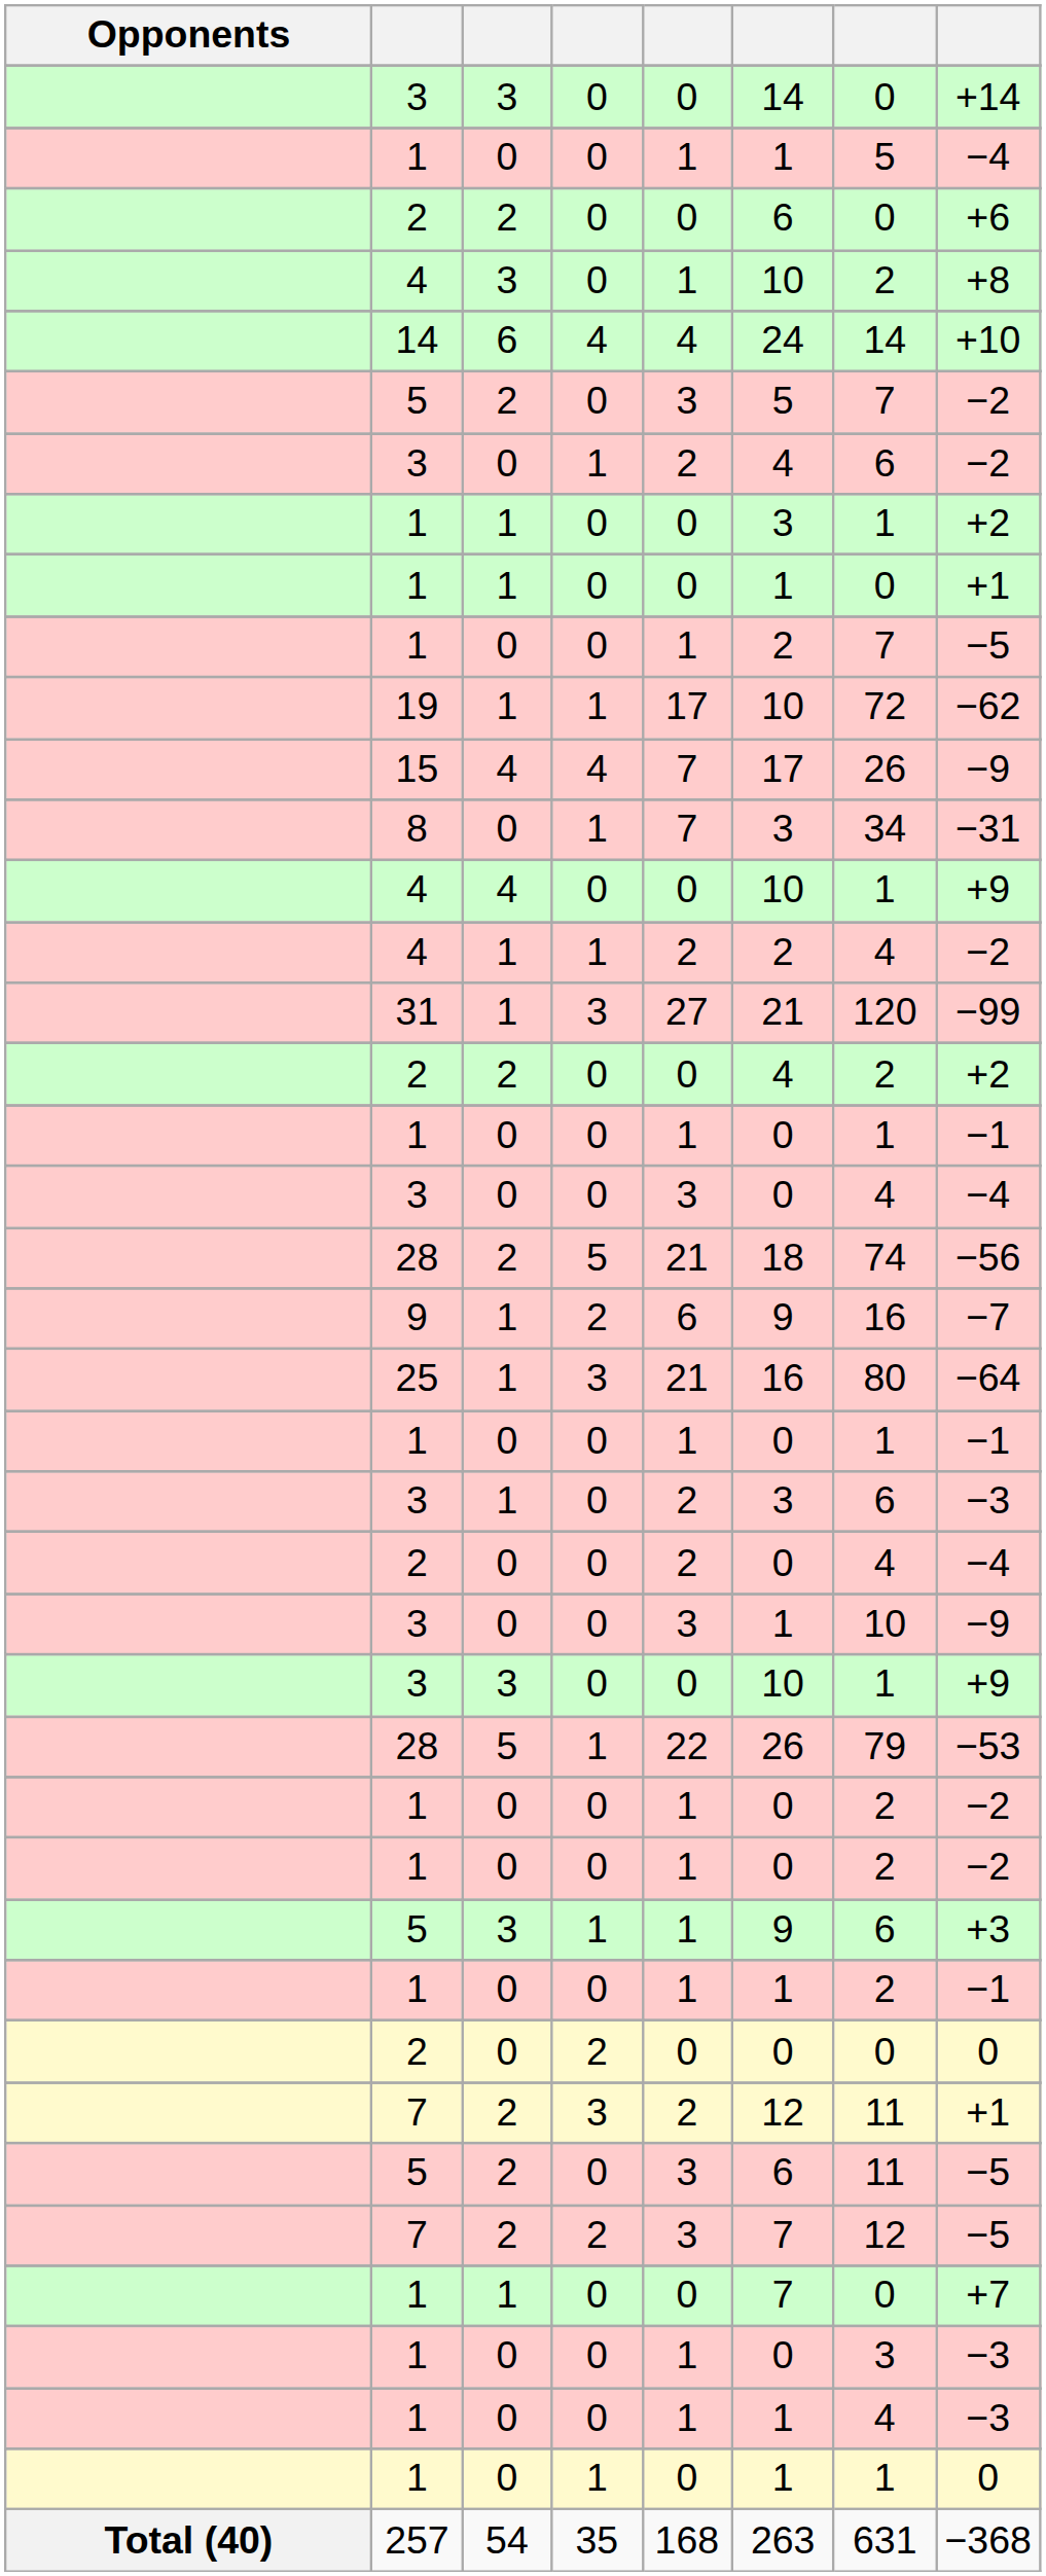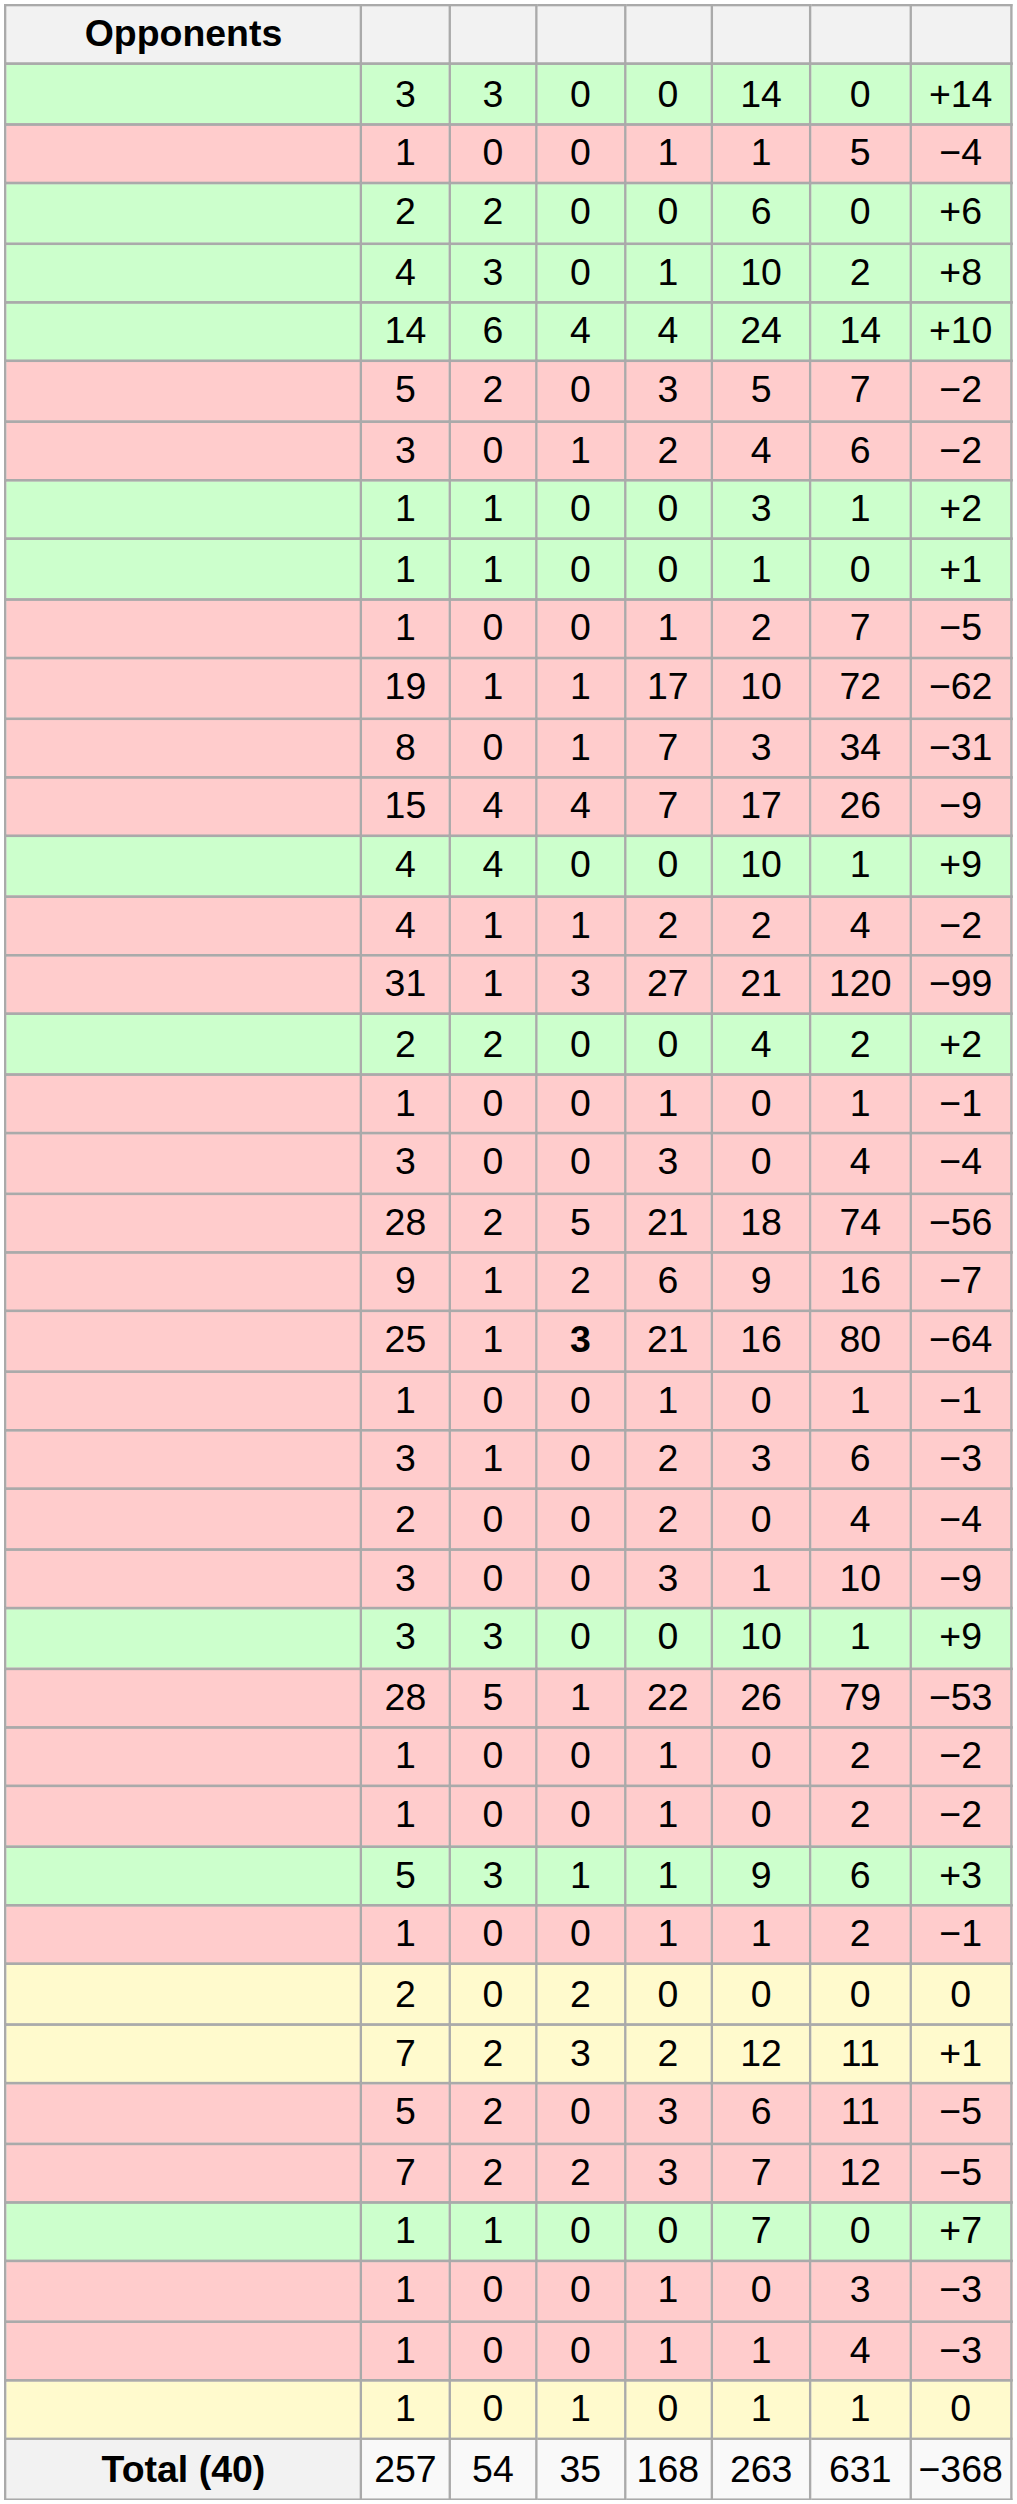rows swapped: 15 <-> 8
25 | column 4: normal -> bold
